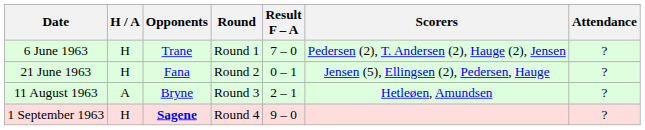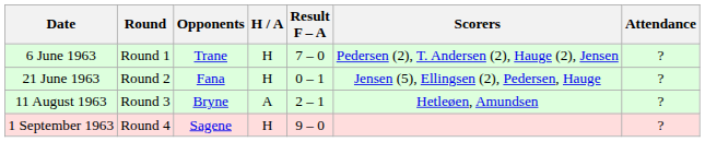columns swapped: Round <-> H / A
1 September 1963 | Opponents: bold -> normal
